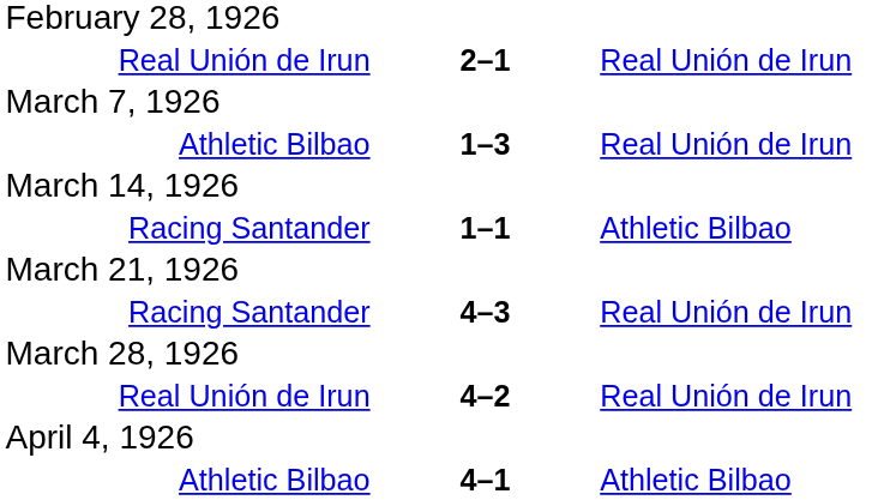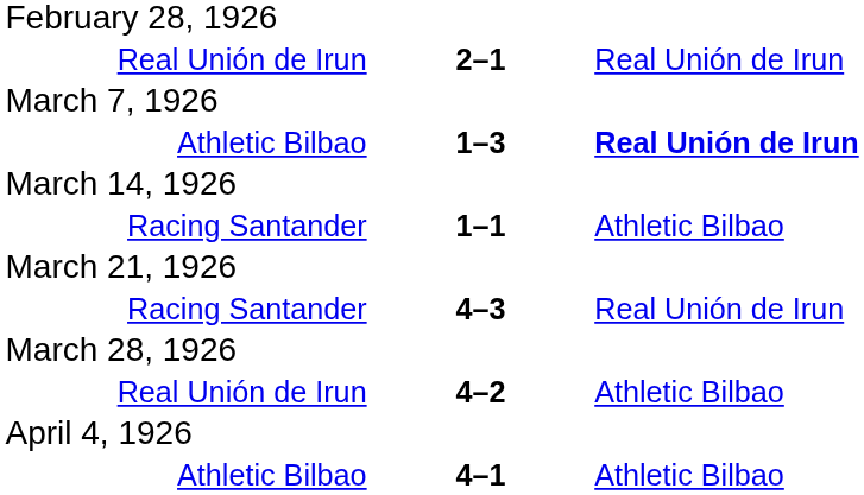Athletic Bilbao / 1–3 | column 3: normal -> bold
Real Unión de Irun / 4–2 | column 3: Real Unión de Irun -> Athletic Bilbao
